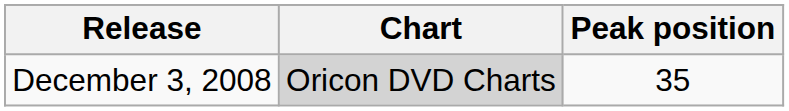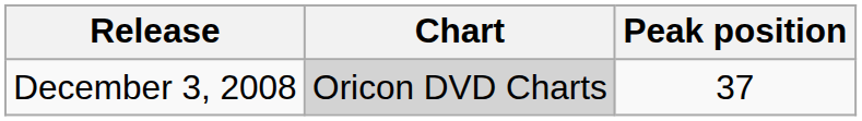December 3, 2008 | Peak position: 35 -> 37
